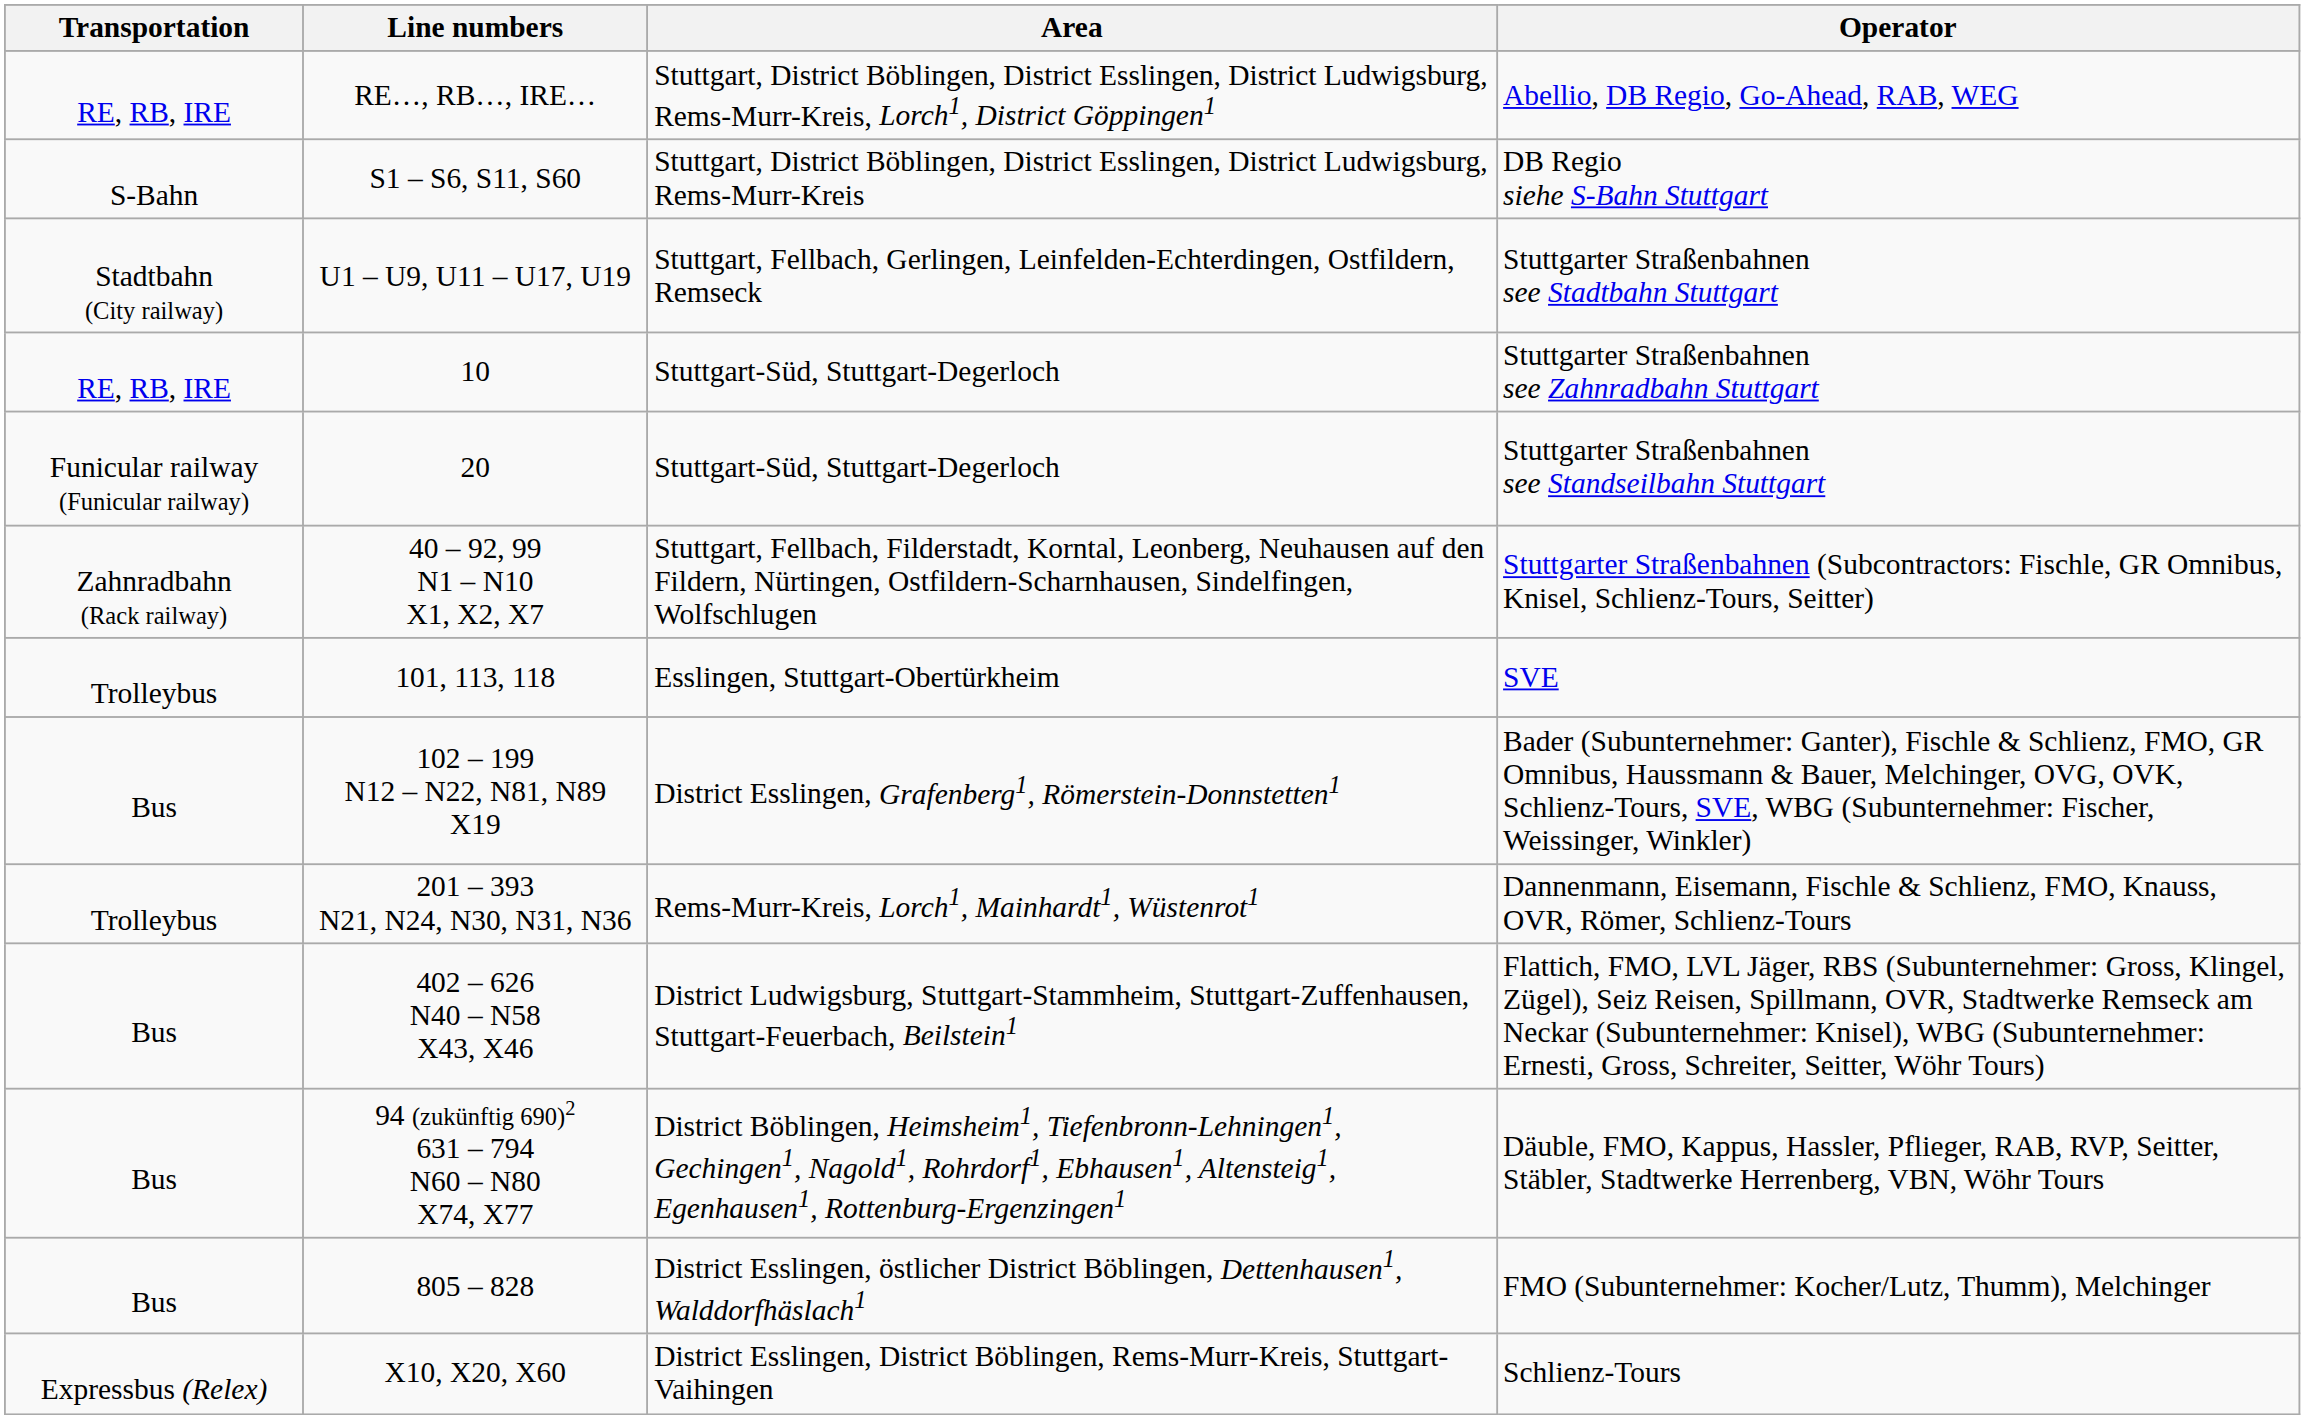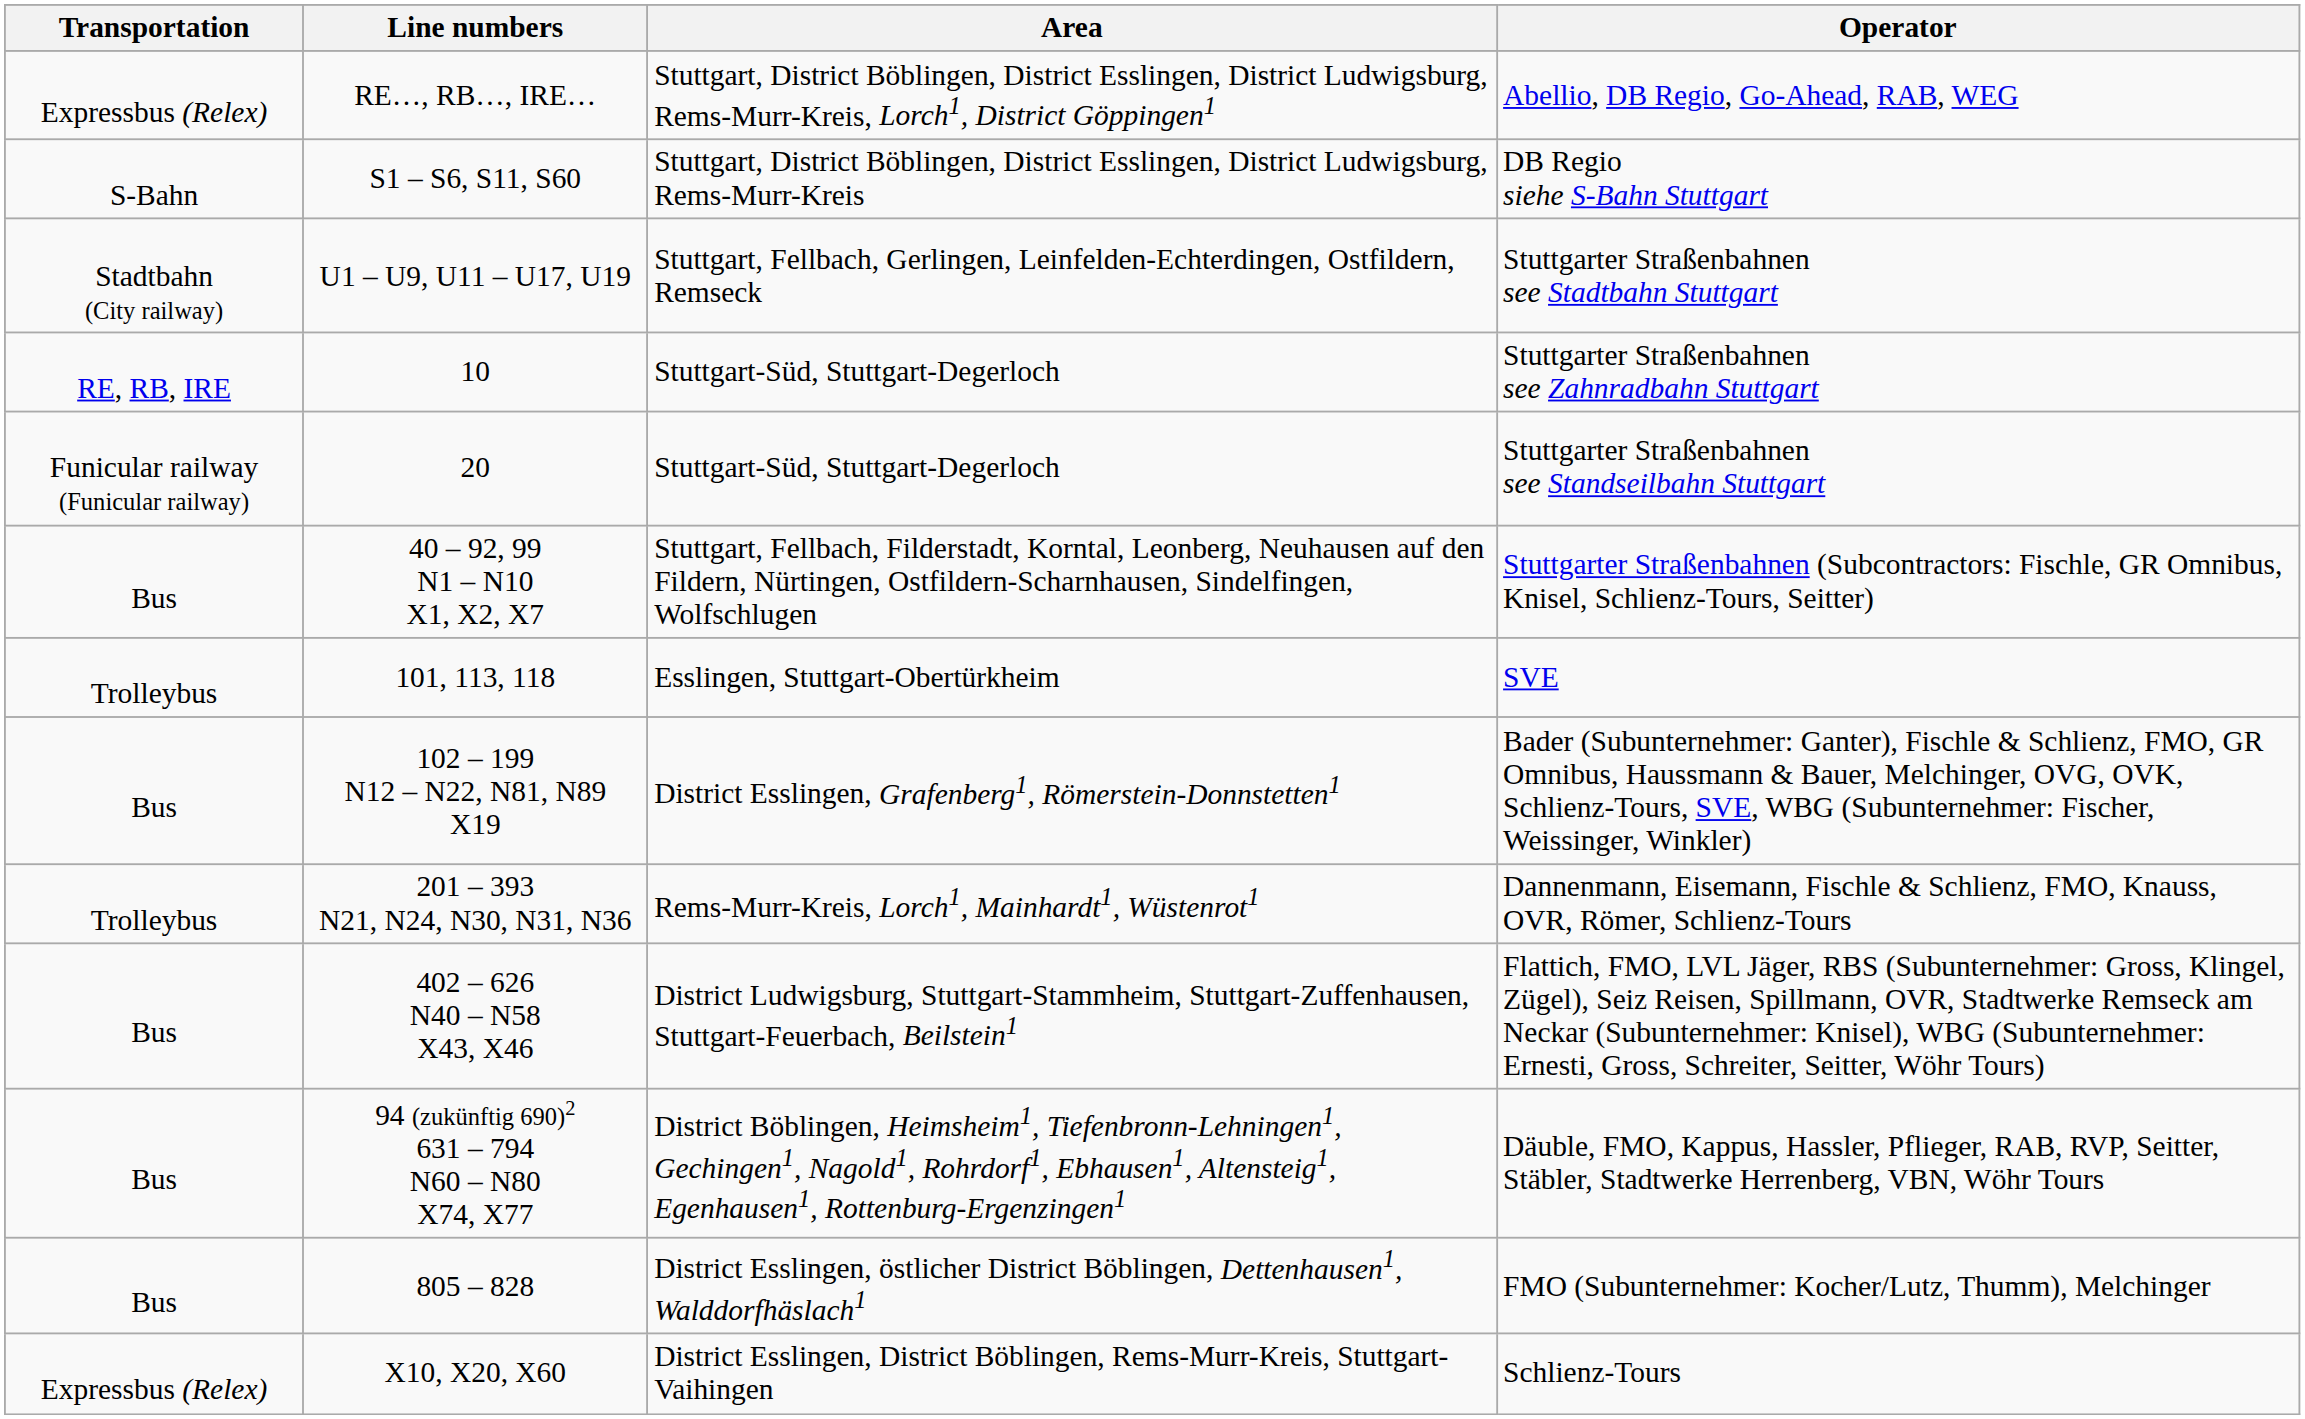RE…, RB…, IRE… | Transportation: RE, RB, IRE -> Expressbus (Relex)
40 – 92, 99 N1 – N10 X1, X2, X7 | Transportation: Zahnradbahn (Rack railway) -> Bus
